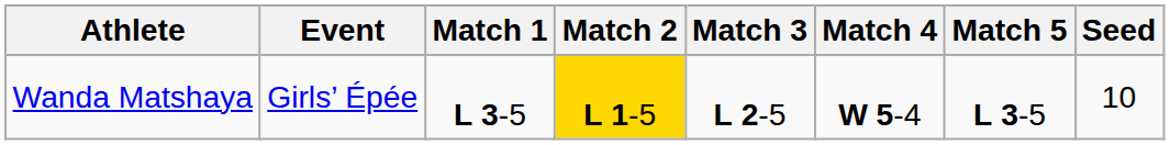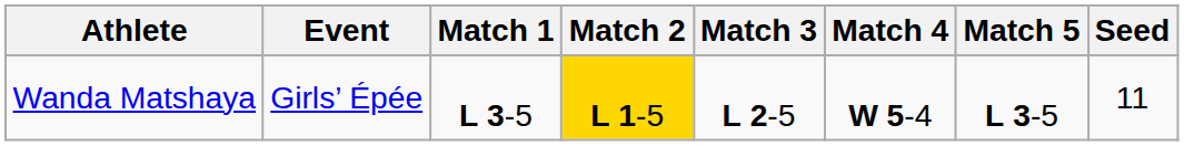Wanda Matshaya | Seed: 10 -> 11
